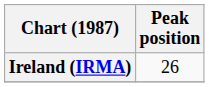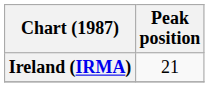Ireland (IRMA) | Peak position: 26 -> 21
